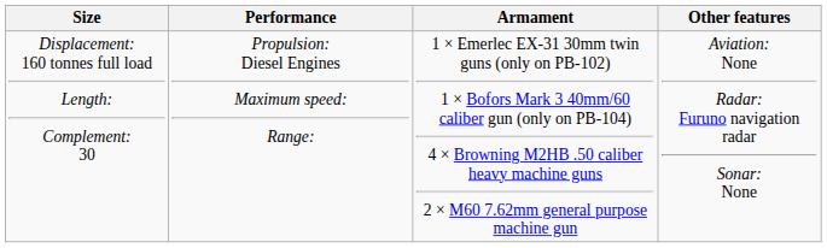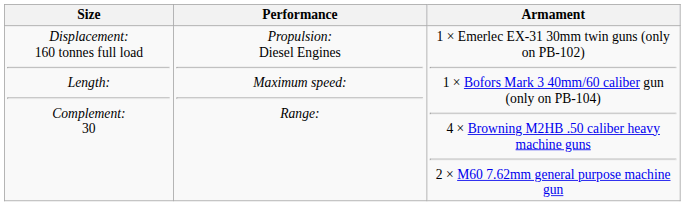- column: Other features | Aviation: None Radar: Furuno navigation radar Sonar: None
